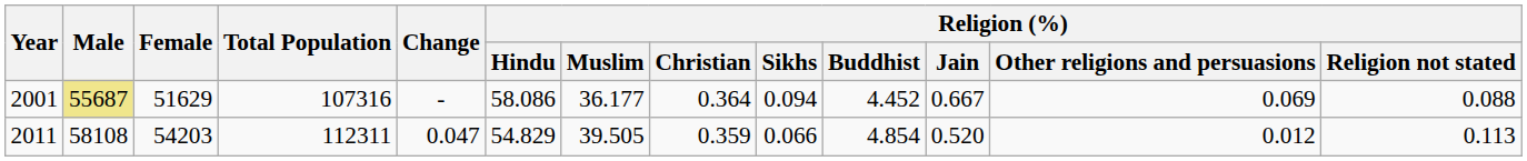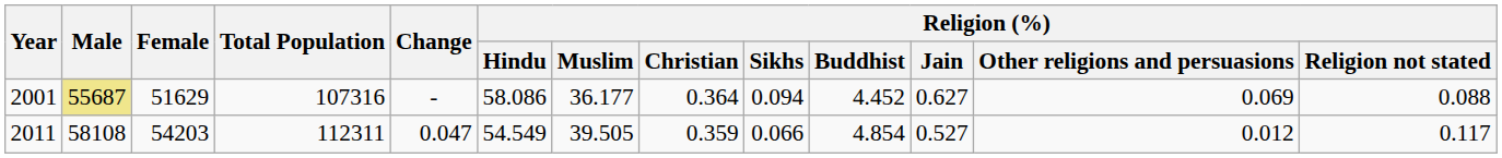2001 | Religion (%) / Jain: 0.667 -> 0.627
2011 | Religion (%) / Hindu: 54.829 -> 54.549
2011 | Religion (%) / Jain: 0.520 -> 0.527
2011 | Religion (%) / Religion not stated: 0.113 -> 0.117
